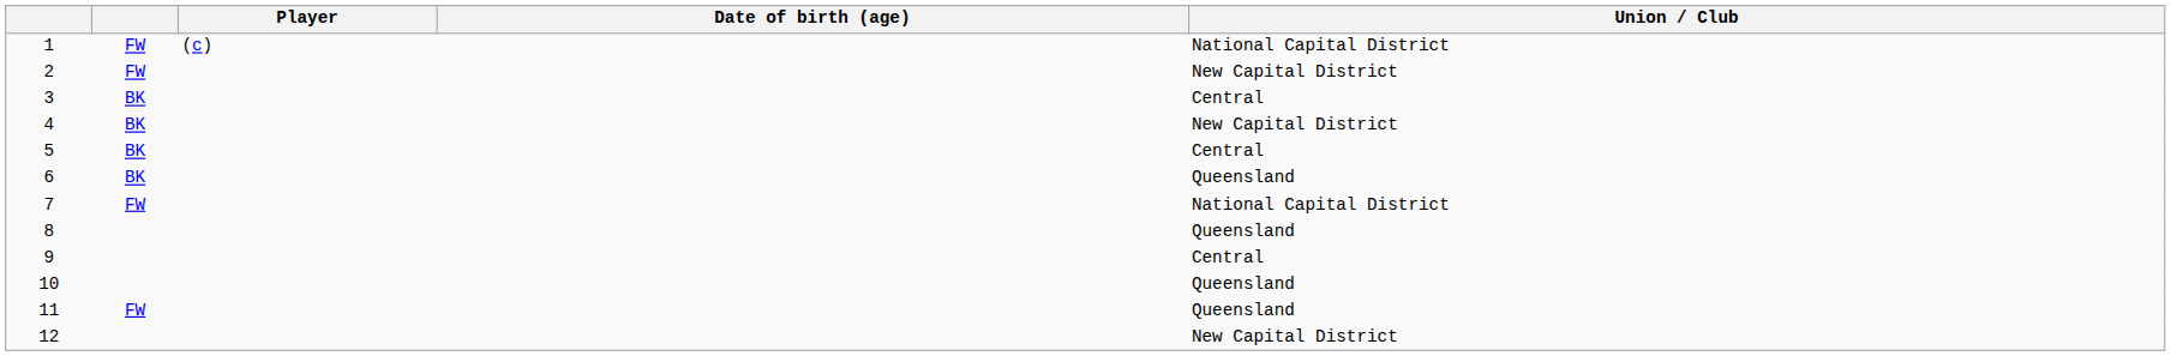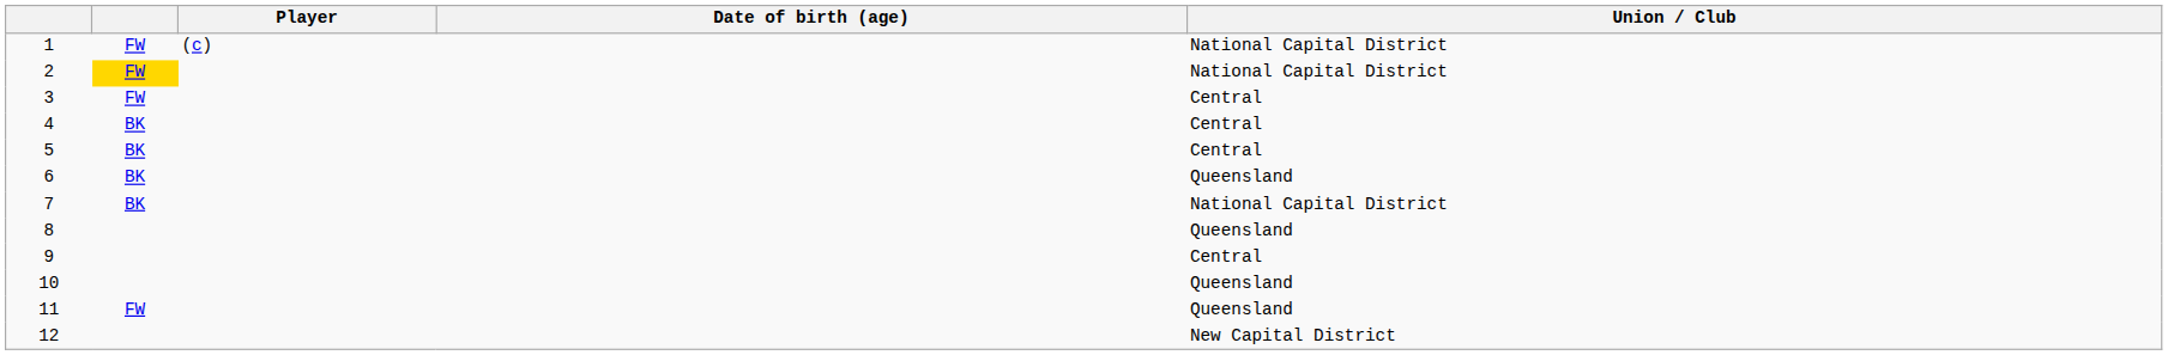2 | column 2: no background -> gold background
2 | Union / Club: New Capital District -> National Capital District
3 | column 2: BK -> FW
4 | Union / Club: New Capital District -> Central
7 | column 2: FW -> BK
